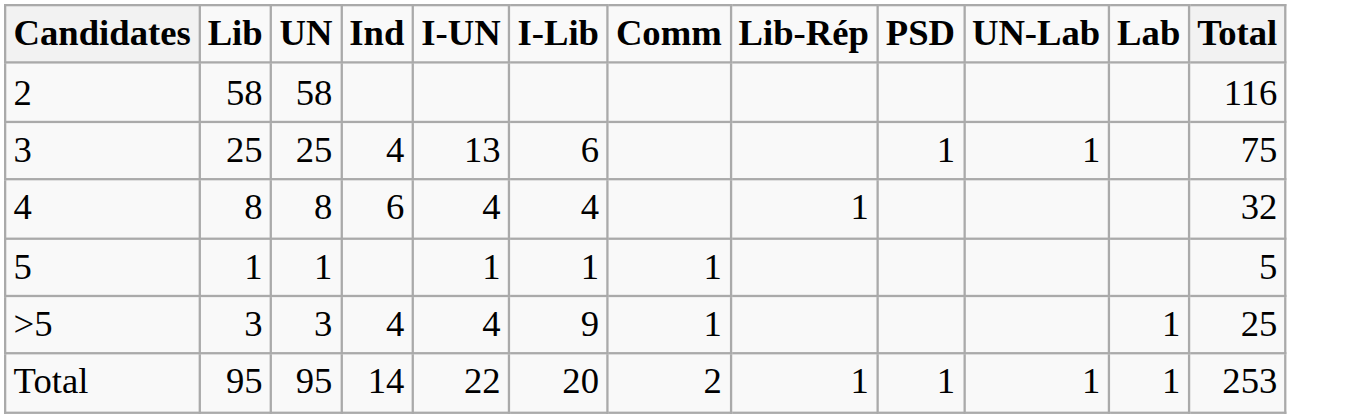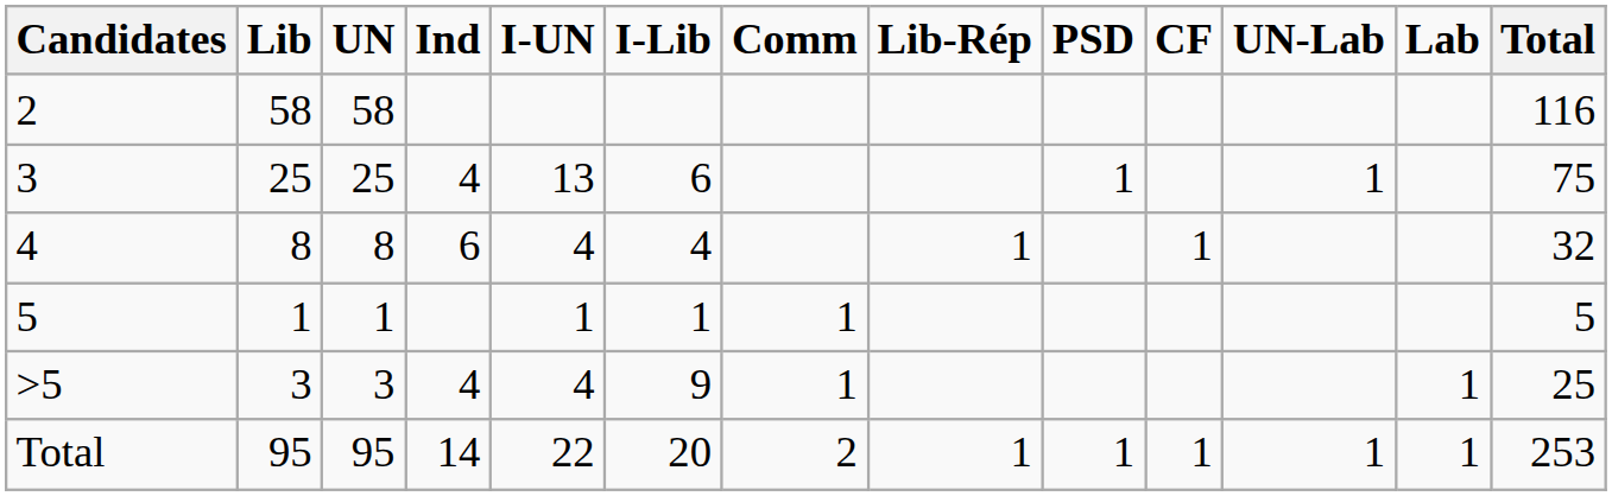+ column: CF | 1 | 1
